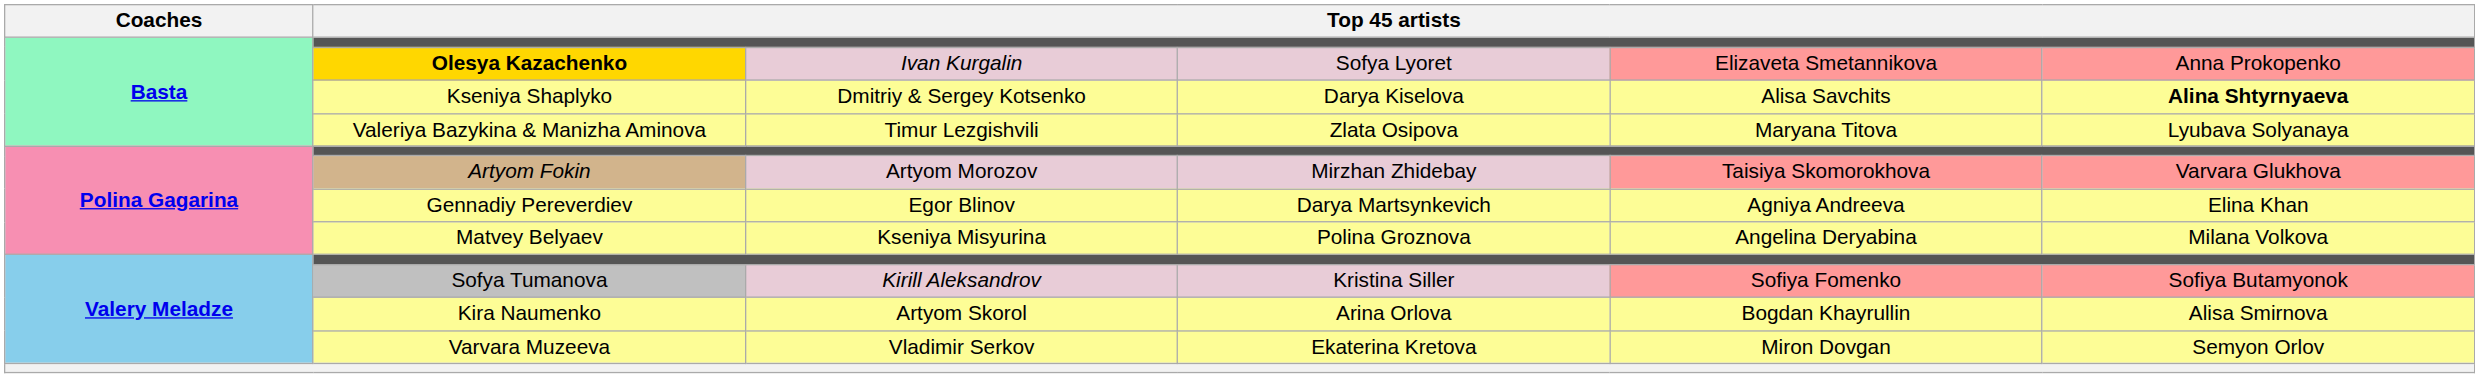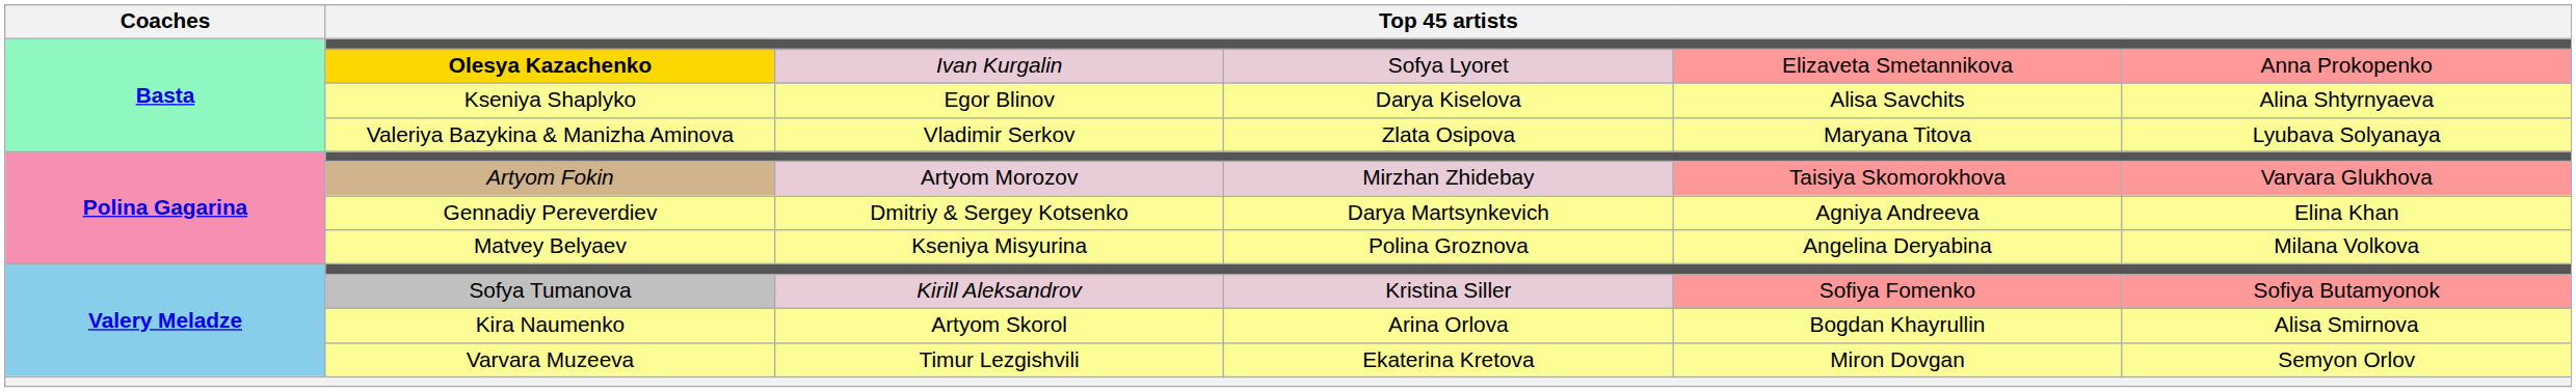Kseniya Shaplyko | column 3: Dmitriy & Sergey Kotsenko -> Egor Blinov
Kseniya Shaplyko | column 6: bold -> normal
Valeriya Bazykina & Manizha Aminova | column 3: Timur Lezgishvili -> Vladimir Serkov
Gennadiy Pereverdiev | column 3: Egor Blinov -> Dmitriy & Sergey Kotsenko
Varvara Muzeeva | column 3: Vladimir Serkov -> Timur Lezgishvili
